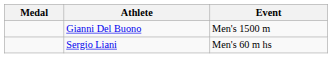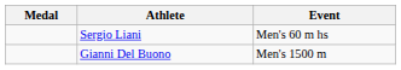rows swapped: Gianni Del Buono <-> Sergio Liani
